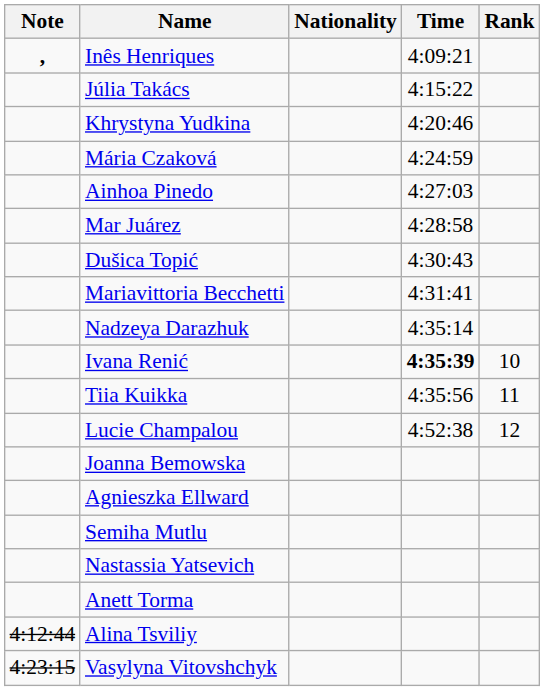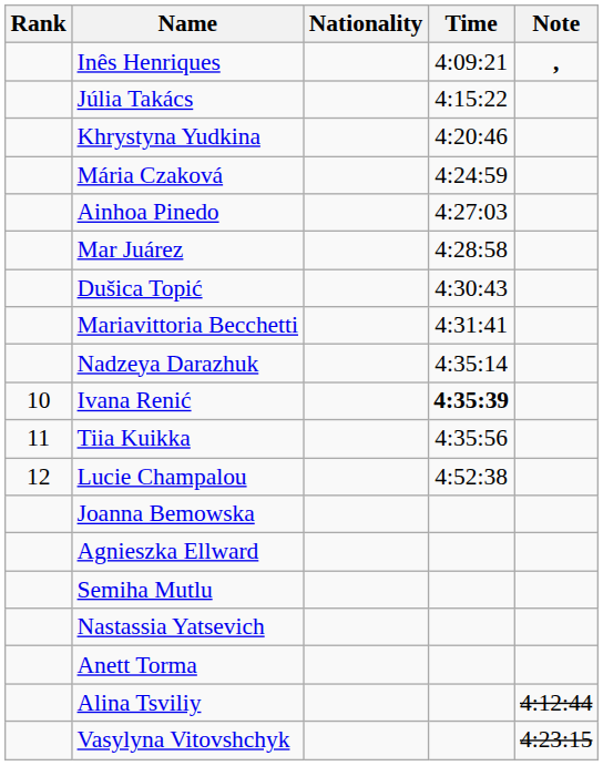columns swapped: Rank <-> Note
